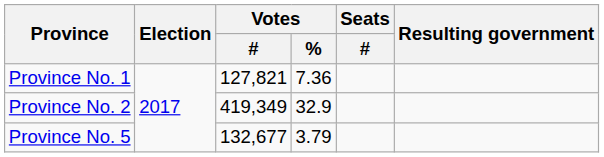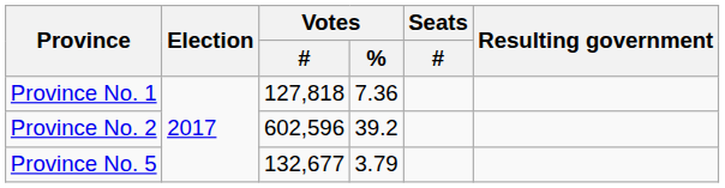Province No. 1 | Votes / #: 127,821 -> 127,818
Province No. 2 | Votes / #: 419,349 -> 602,596
Province No. 2 | Votes / %: 32.9 -> 39.2
